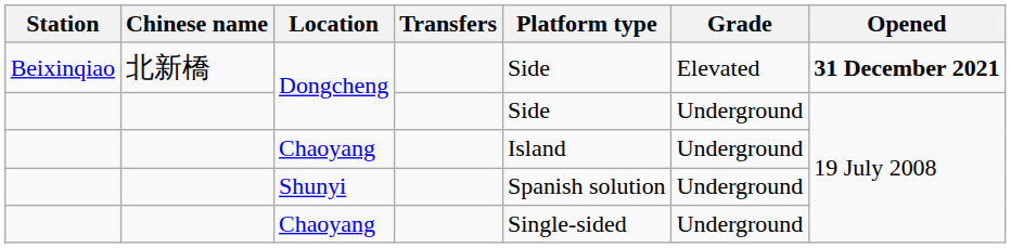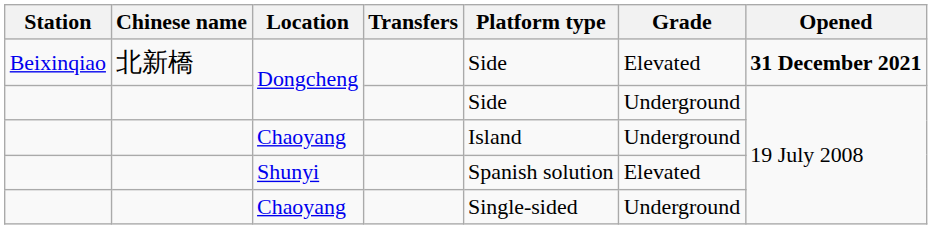Shunyi | Grade: Underground -> Elevated
